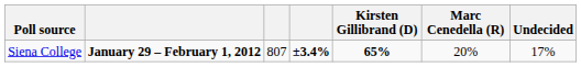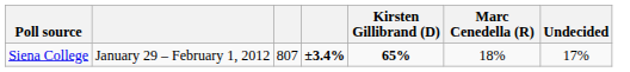Siena College | column 2: bold -> normal
Siena College | Marc Cenedella (R): 20% -> 18%
